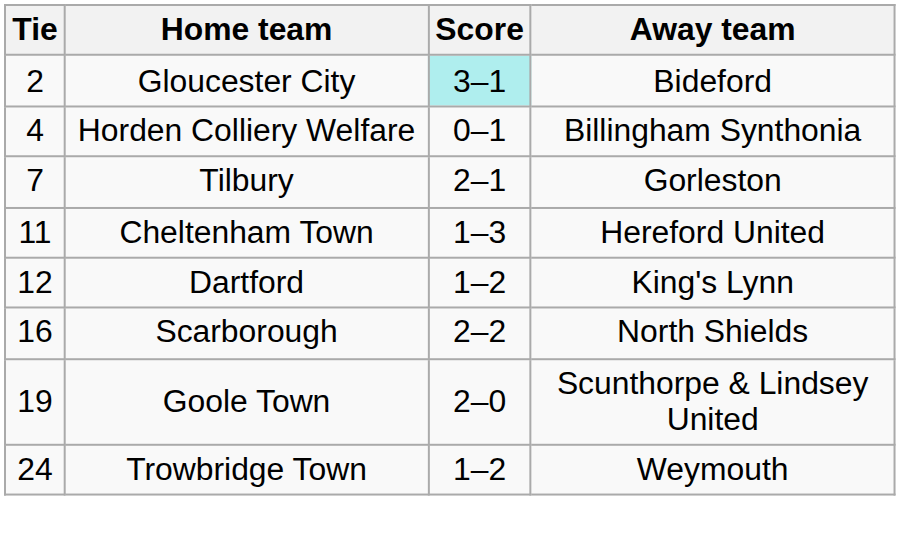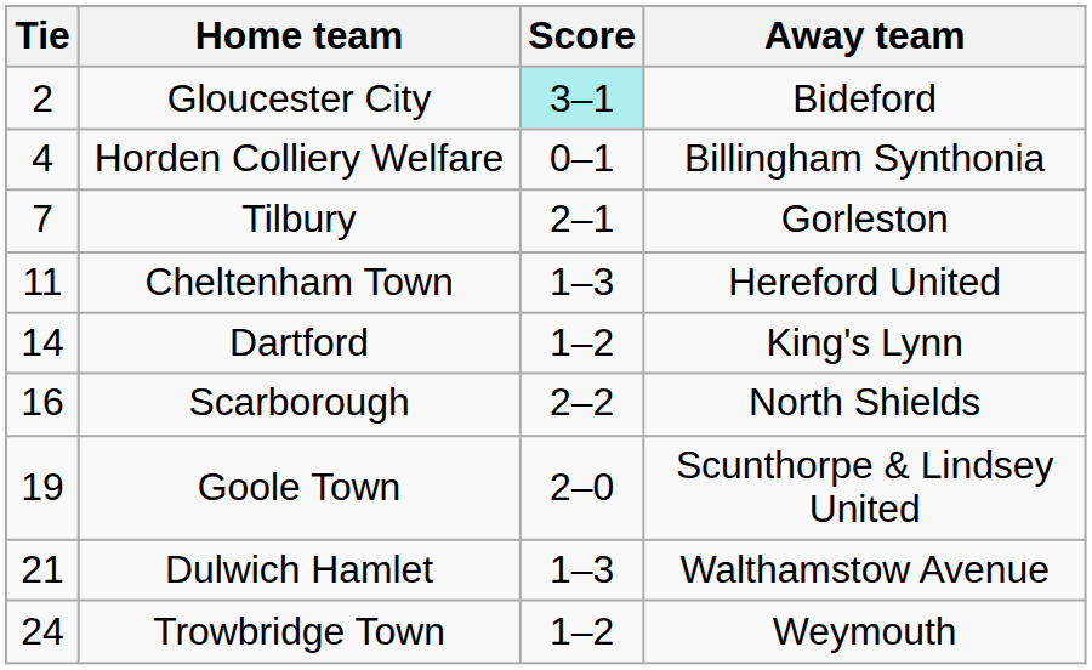Dartford | Tie: 12 -> 14
+ row: 21 | Dulwich Hamlet | 1–3 | Walthamstow Avenue
